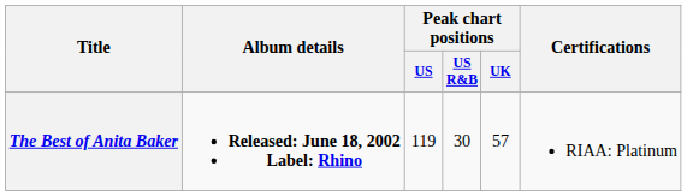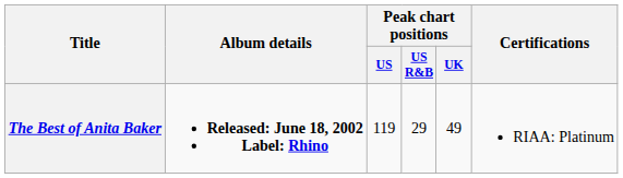The Best of Anita Baker | Peak chart positions / US R&B: 30 -> 29
The Best of Anita Baker | Peak chart positions / UK: 57 -> 49
